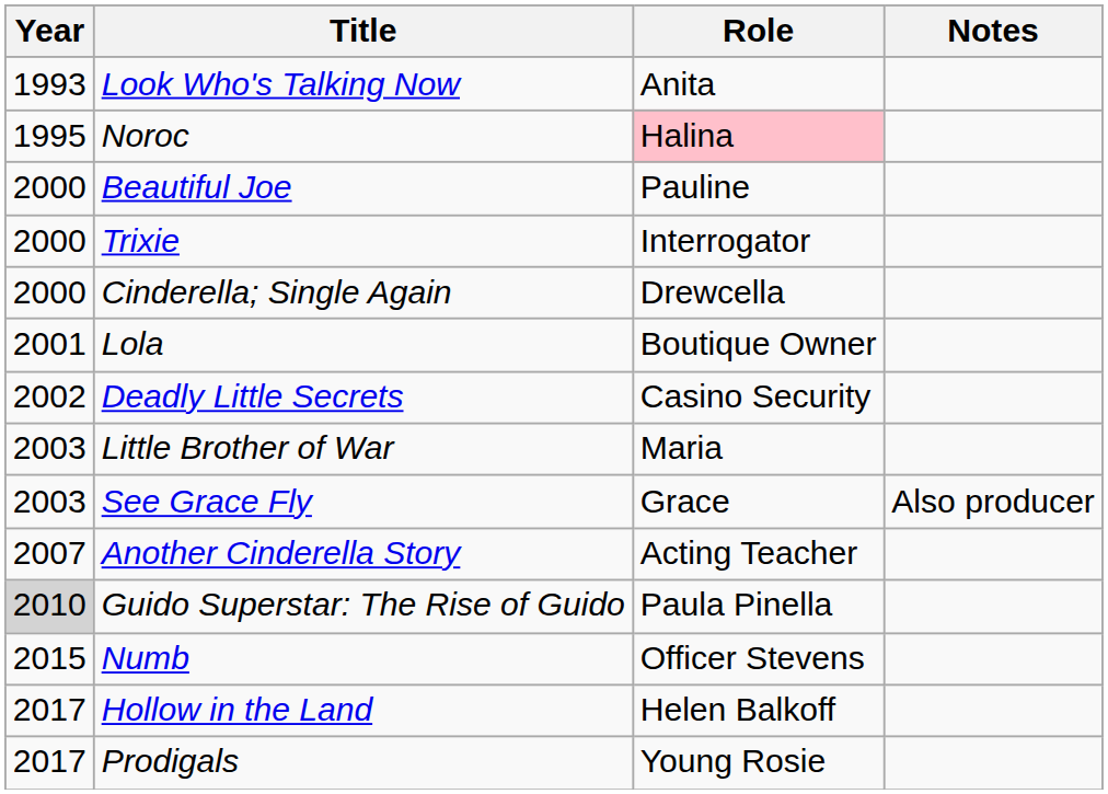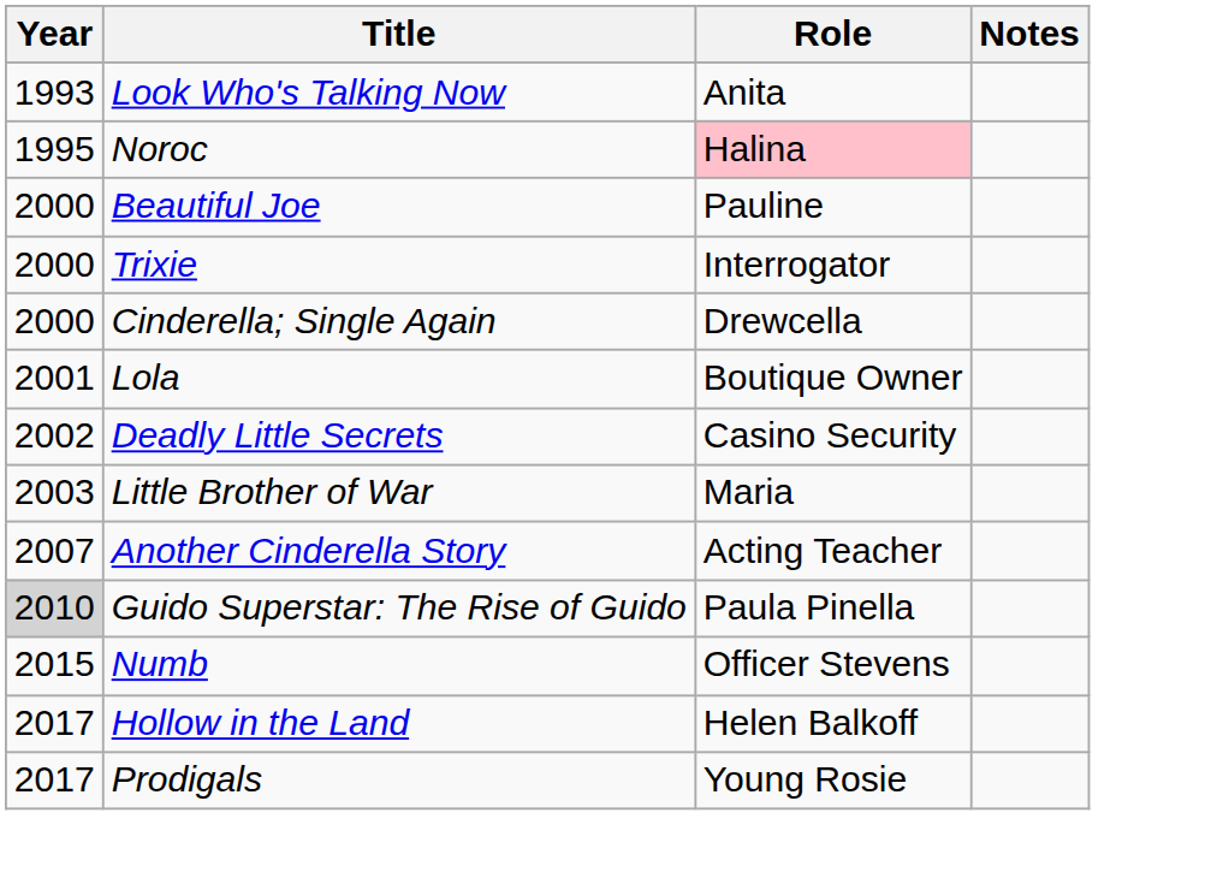- row: 2003 | See Grace Fly | Grace | Also producer
